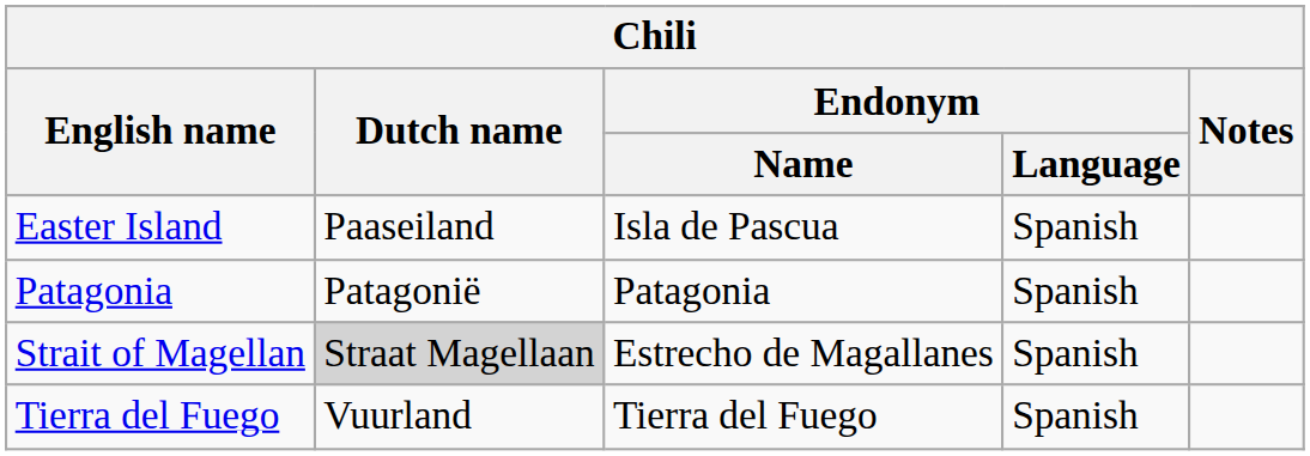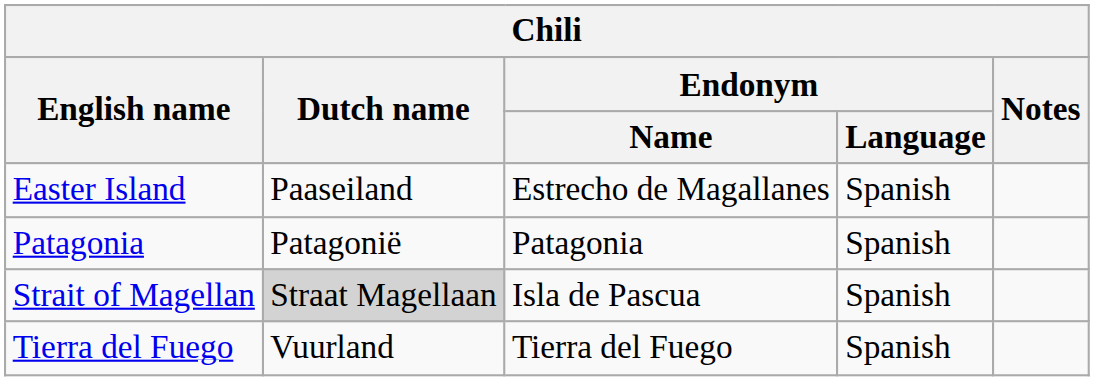Easter Island | Endonym / Name: Isla de Pascua -> Estrecho de Magallanes
Strait of Magellan | Endonym / Name: Estrecho de Magallanes -> Isla de Pascua
